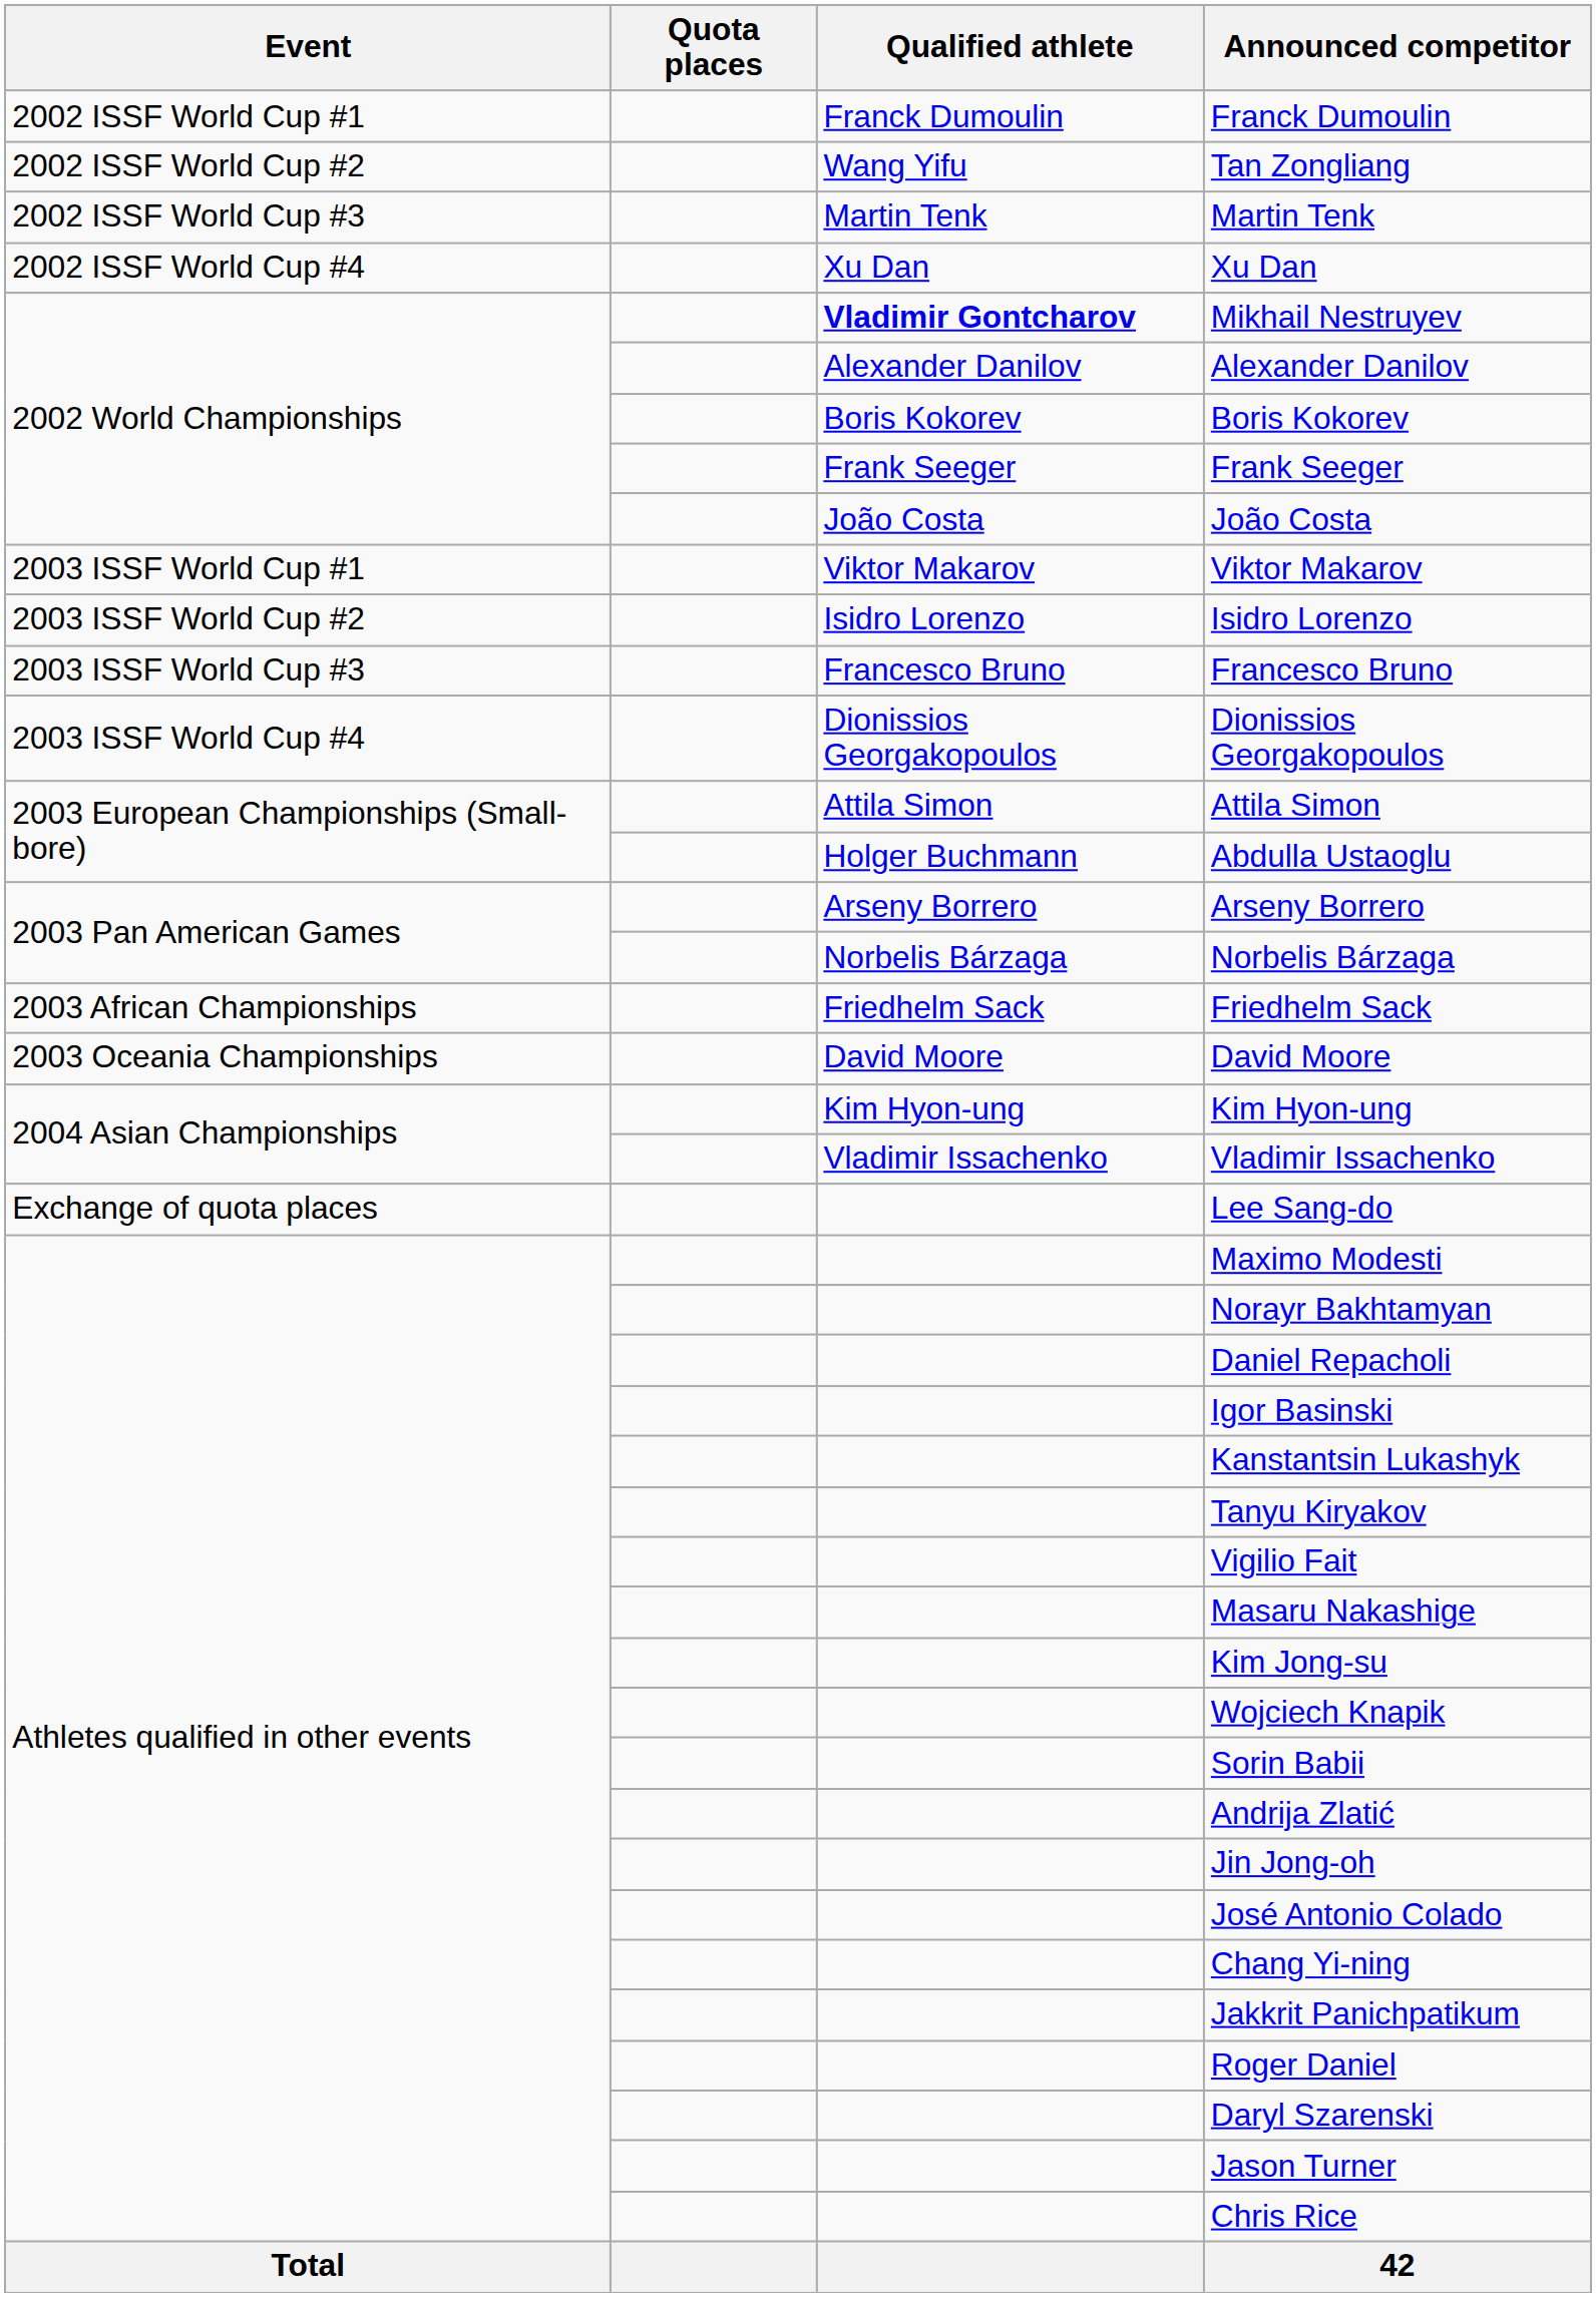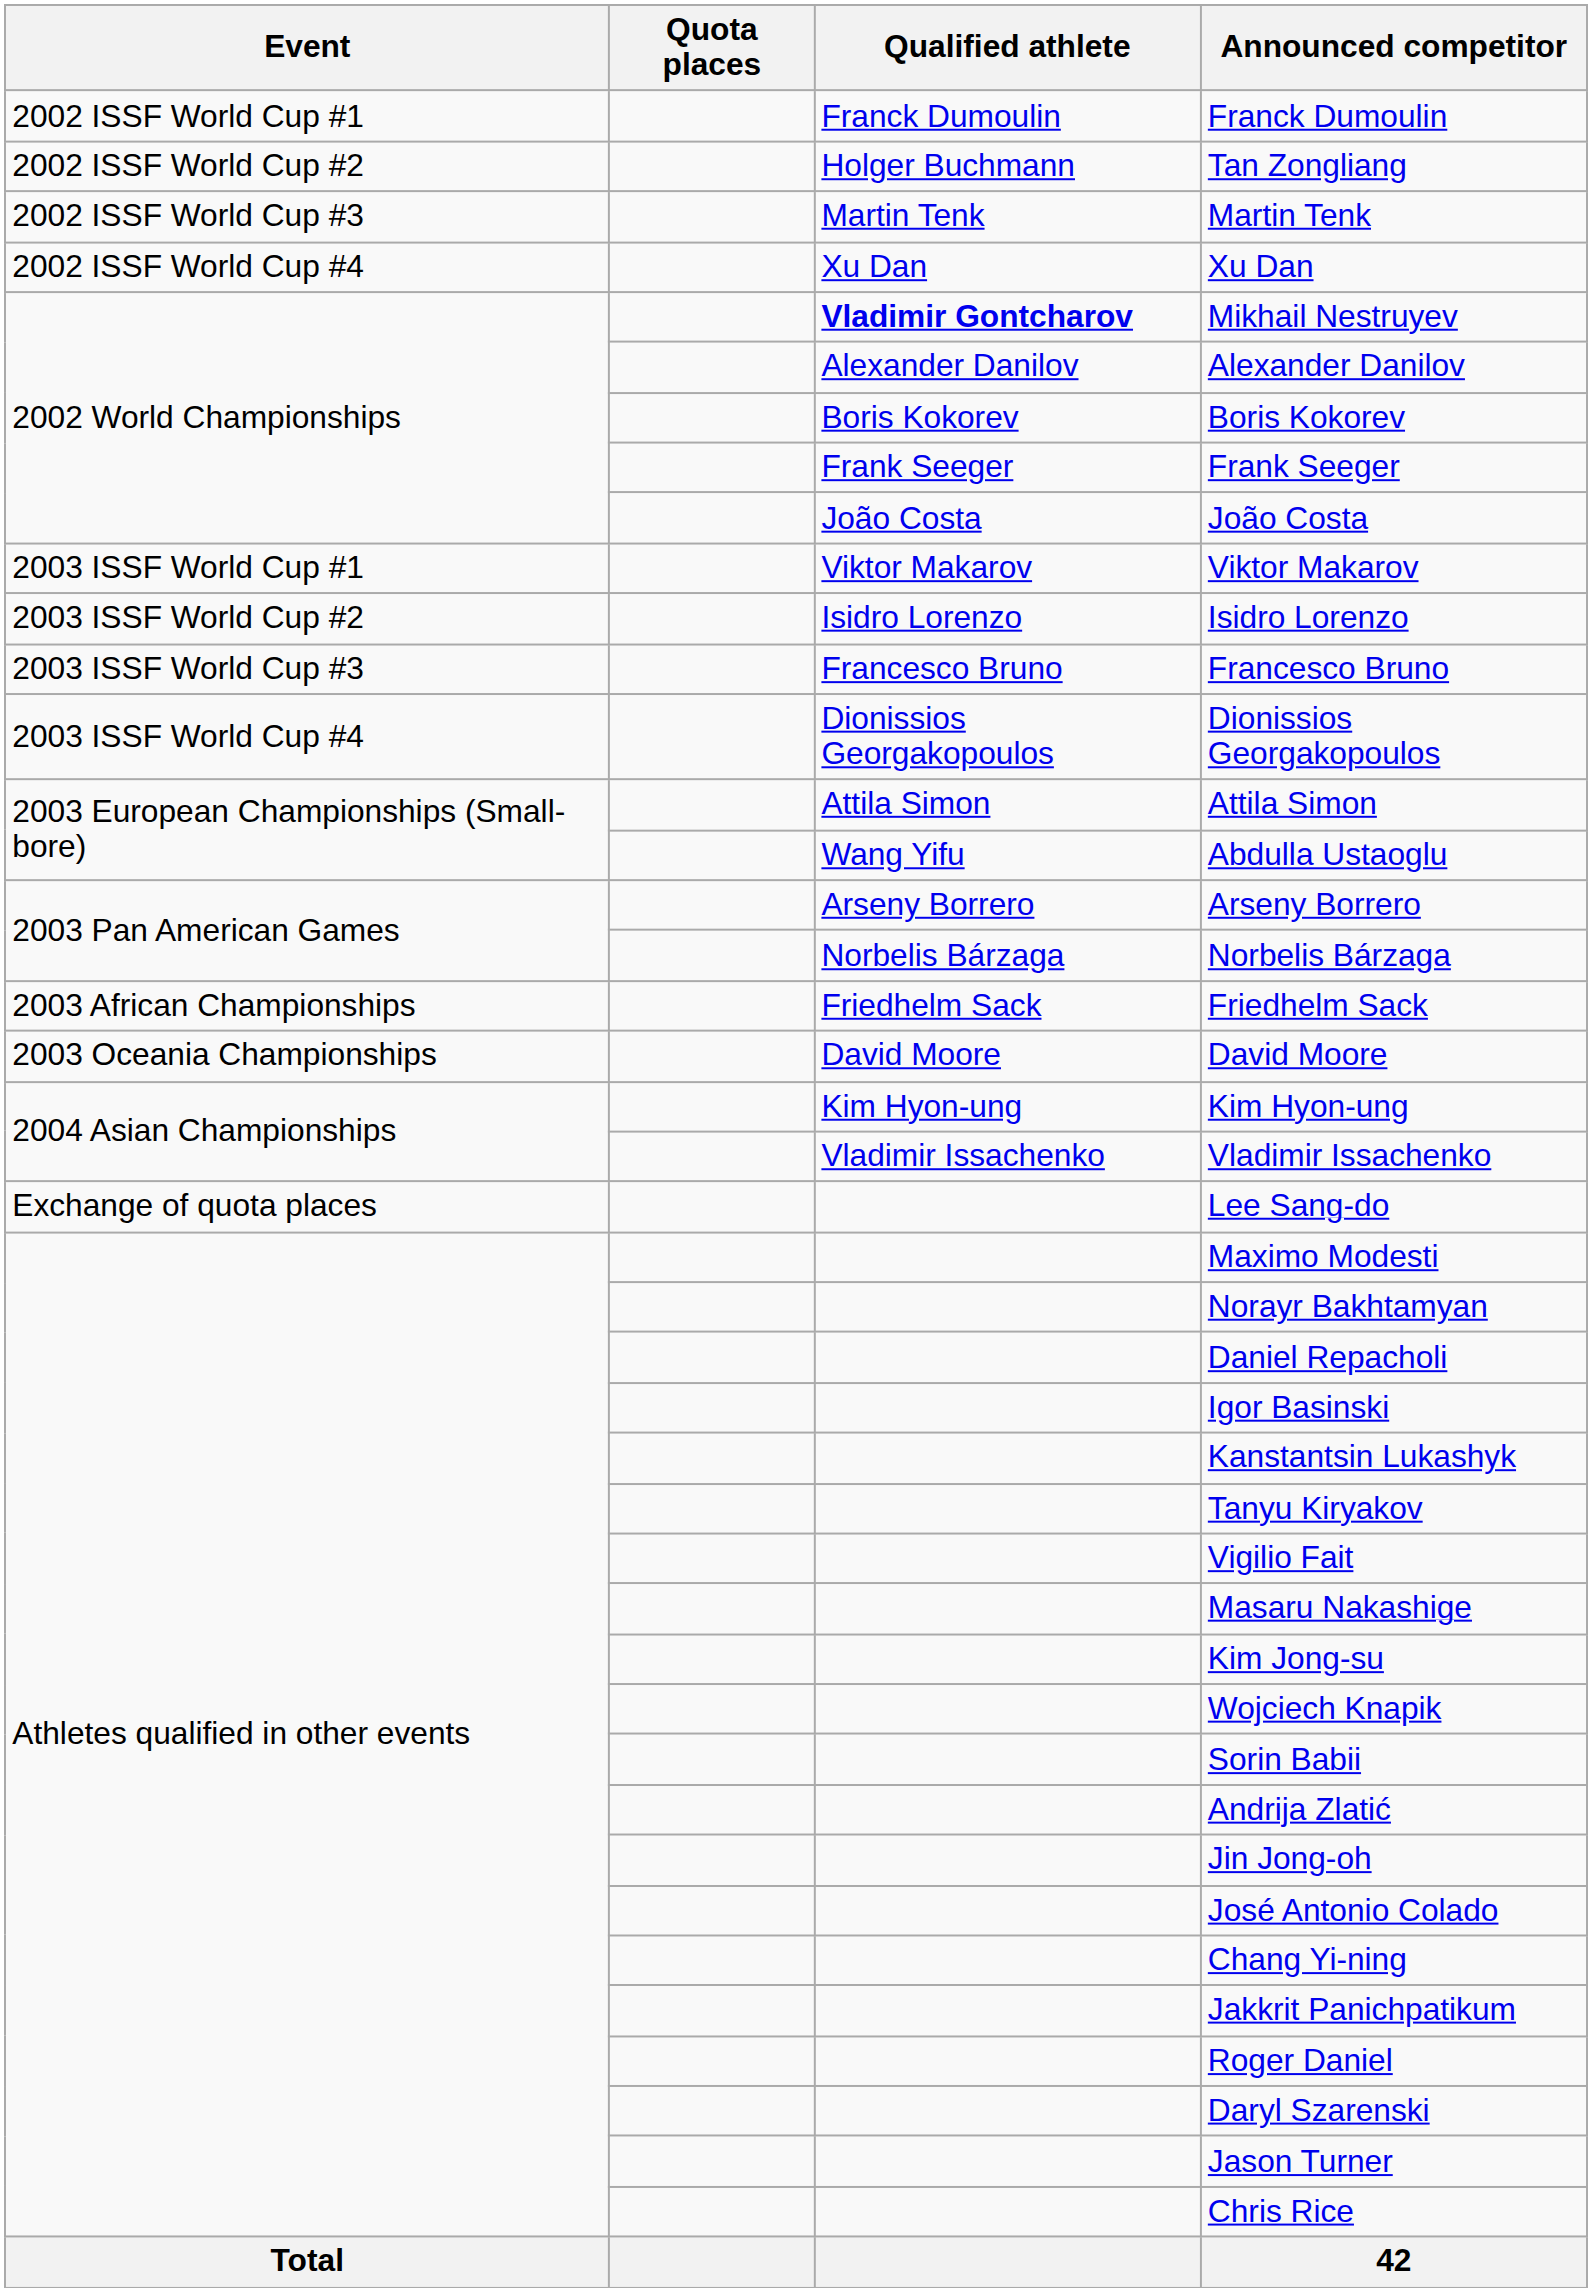Tan Zongliang | Qualified athlete: Wang Yifu -> Holger Buchmann
Abdulla Ustaoglu | Qualified athlete: Holger Buchmann -> Wang Yifu
